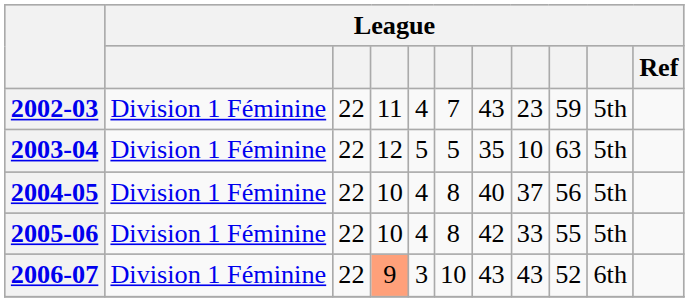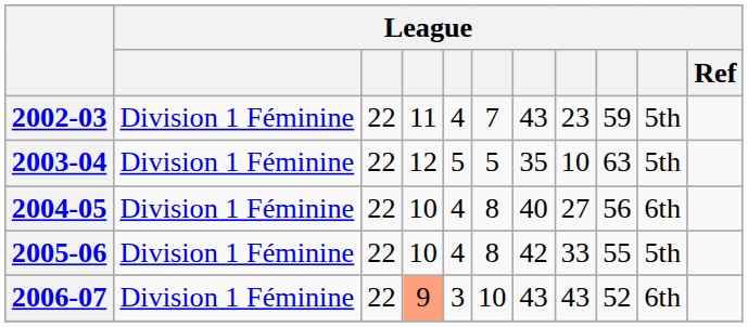2004-05 | column 8: 37 -> 27
2004-05 | column 10: 5th -> 6th
